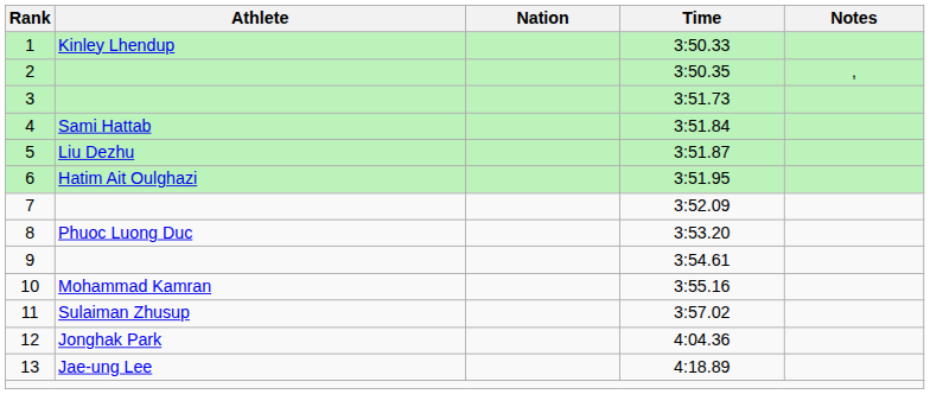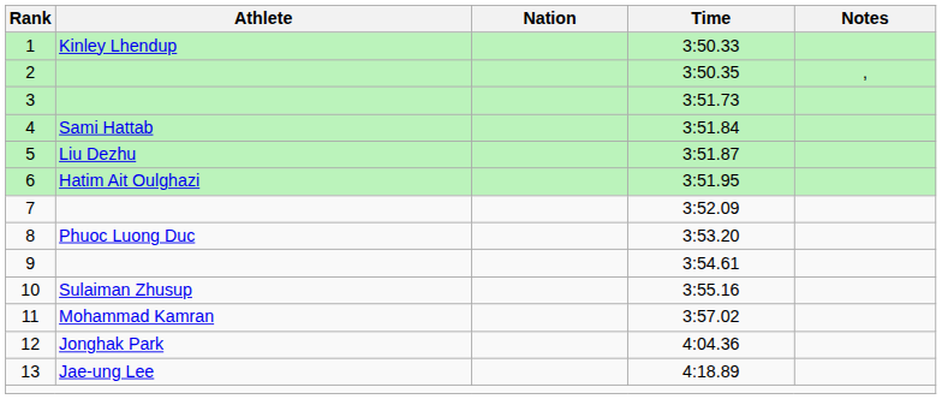10 | Athlete: Mohammad Kamran -> Sulaiman Zhusup
11 | Athlete: Sulaiman Zhusup -> Mohammad Kamran
